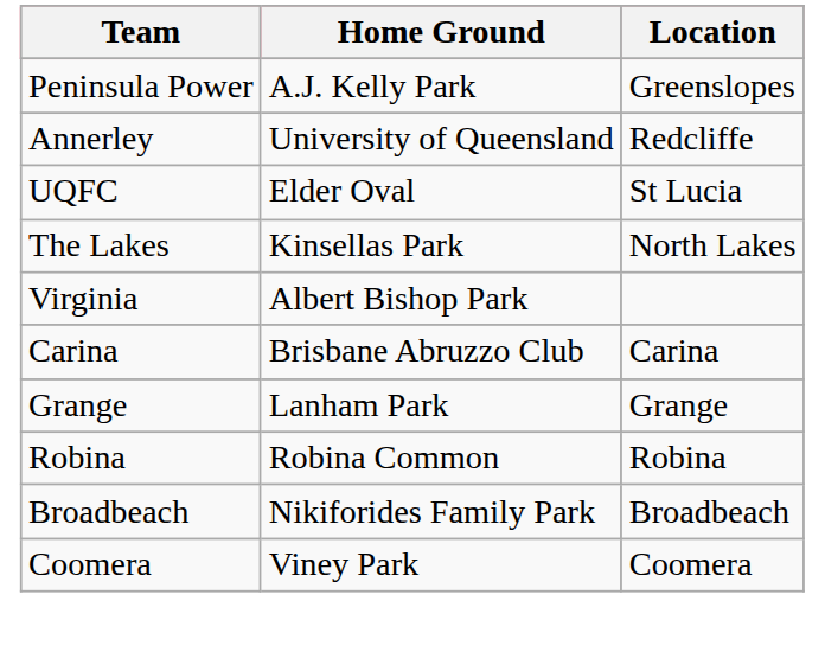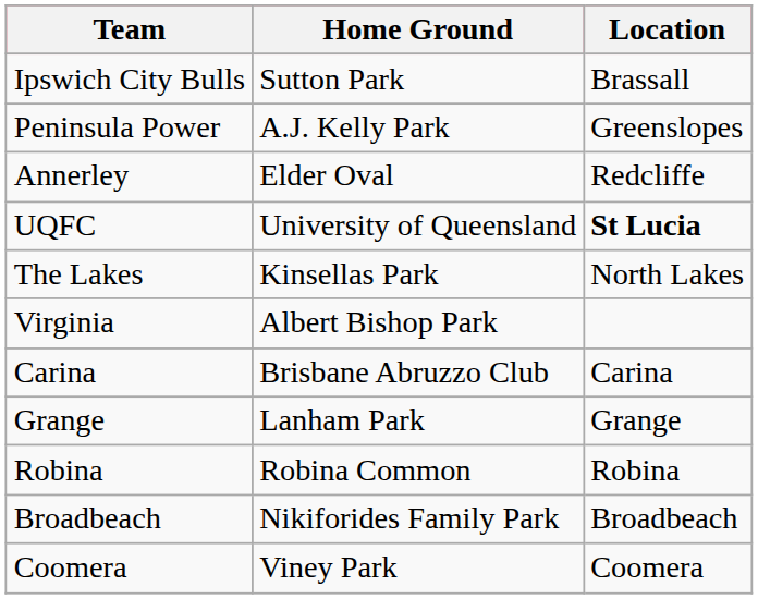+ row: Ipswich City Bulls | Sutton Park | Brassall
Annerley | Home Ground: University of Queensland -> Elder Oval
UQFC | Home Ground: Elder Oval -> University of Queensland
UQFC | Location: normal -> bold
